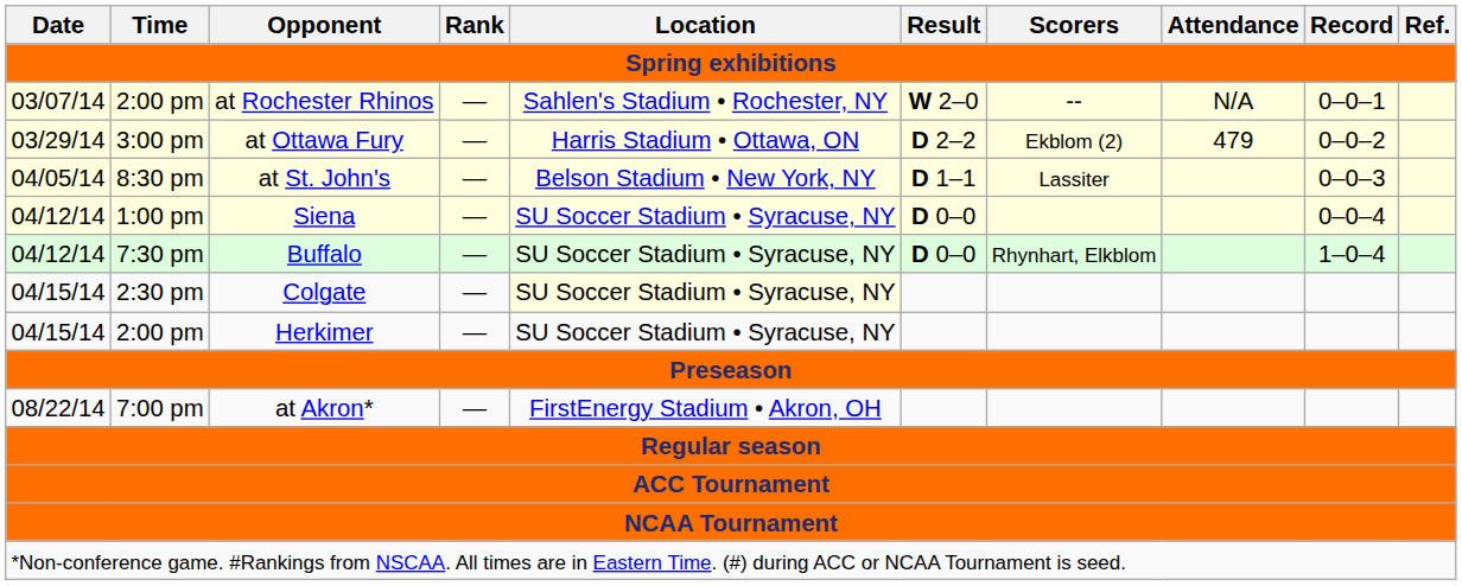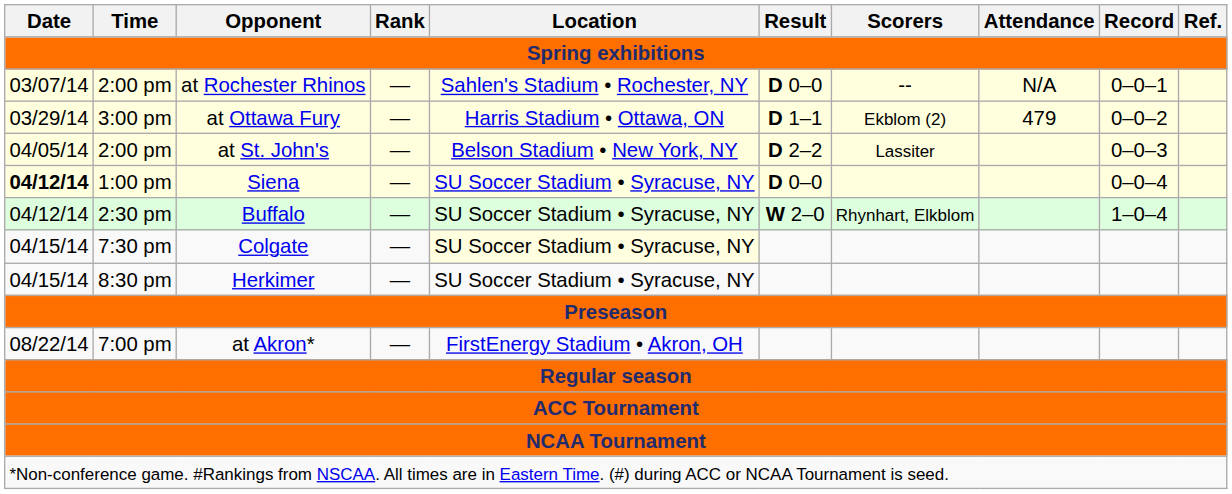at Rochester Rhinos | Result: W 2–0 -> D 0–0
at Ottawa Fury | Result: D 2–2 -> D 1–1
at St. John's | Time: 8:30 pm -> 2:00 pm
at St. John's | Result: D 1–1 -> D 2–2
Siena | Date: normal -> bold
Buffalo | Time: 7:30 pm -> 2:30 pm
Buffalo | Result: D 0–0 -> W 2–0
Colgate | Time: 2:30 pm -> 7:30 pm
Herkimer | Time: 2:00 pm -> 8:30 pm
